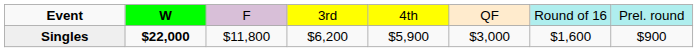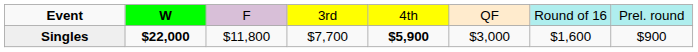Singles | column 4: $6,200 -> $7,700
Singles | column 5: normal -> bold
